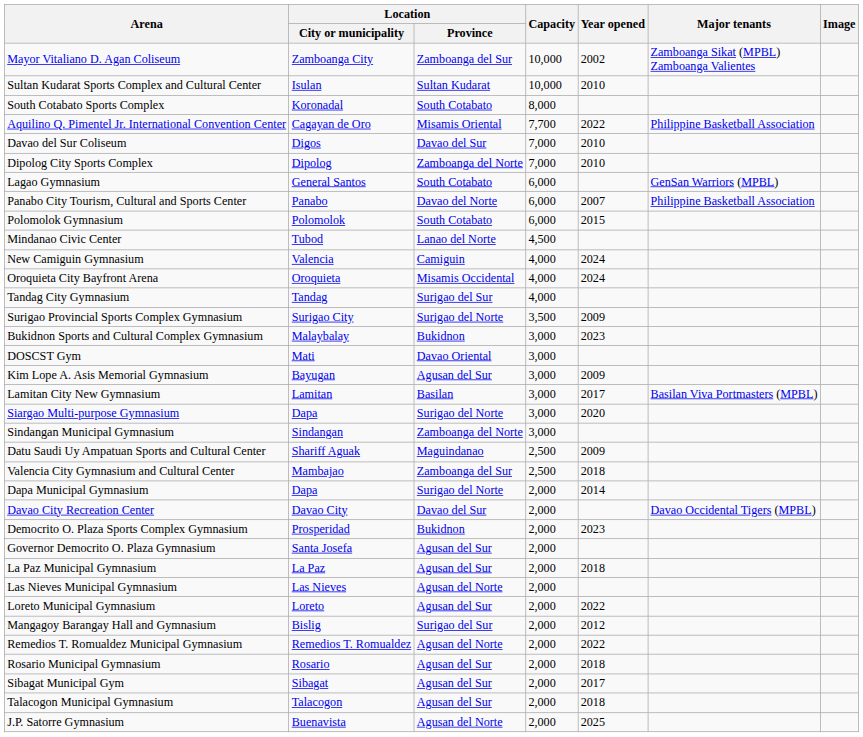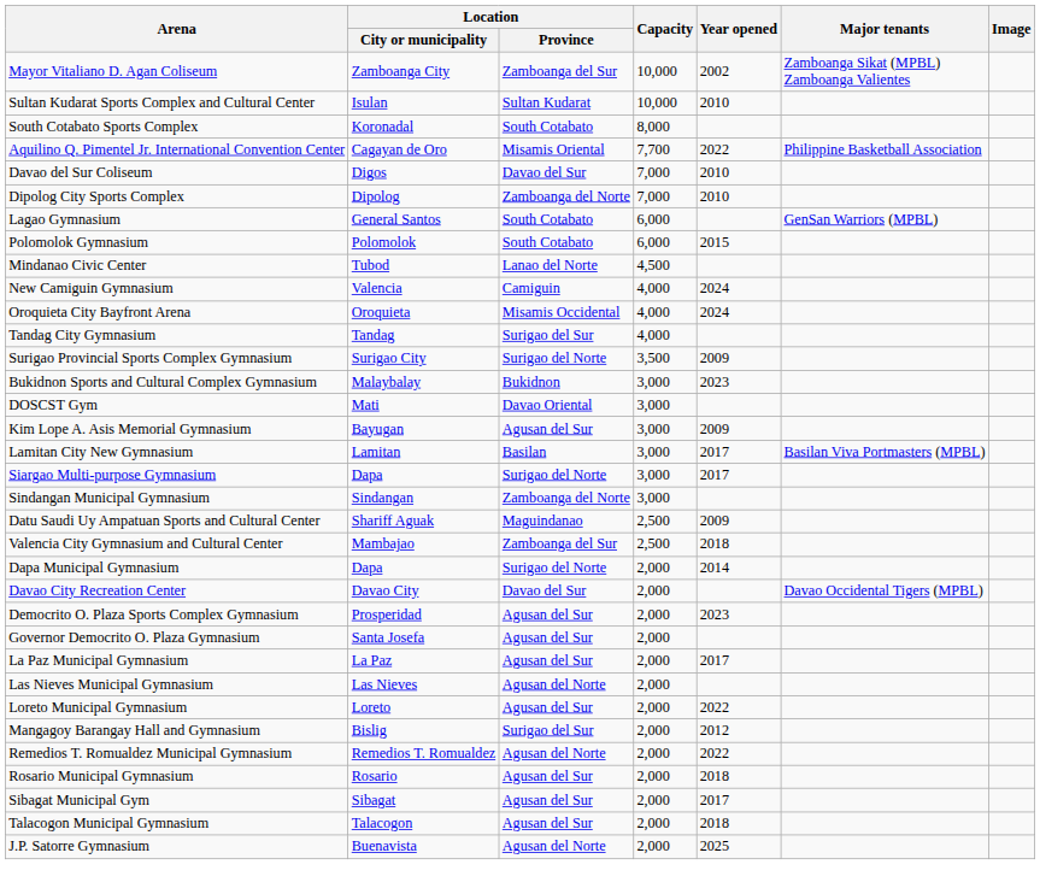- row: Panabo City Tourism, Cultural and Sports Center | Panabo | Davao del Norte | 6,000 | 2007 | Philippine Basketball Association
Siargao Multi-purpose Gymnasium | Year opened: 2020 -> 2017
Democrito O. Plaza Sports Complex Gymnasium | Location / Province: Bukidnon -> Agusan del Sur
La Paz Municipal Gymnasium | Year opened: 2018 -> 2017
